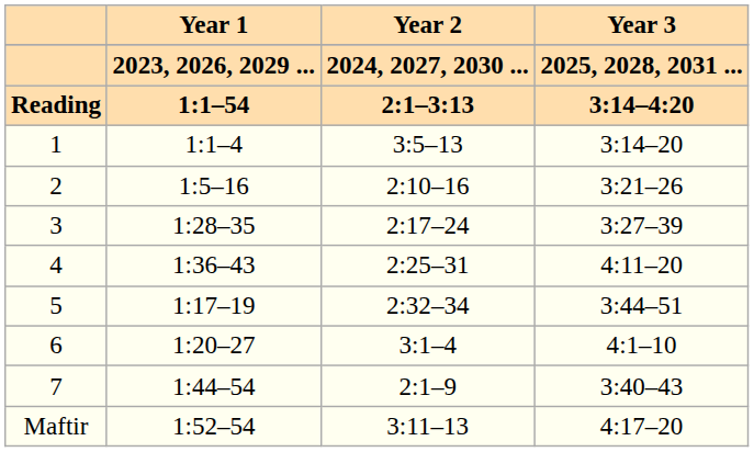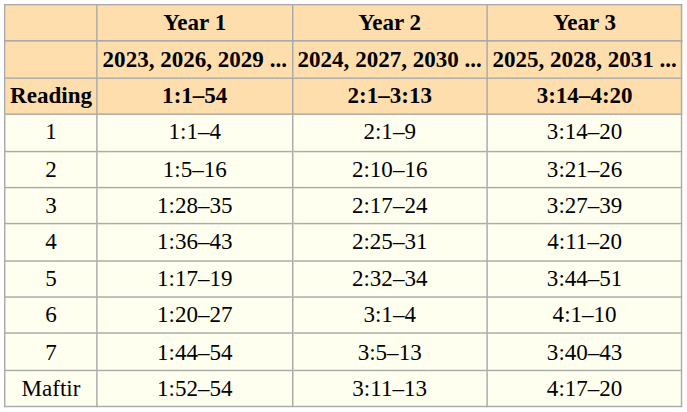1 | Year 2: 3:5–13 -> 2:1–9
7 | Year 2: 2:1–9 -> 3:5–13
